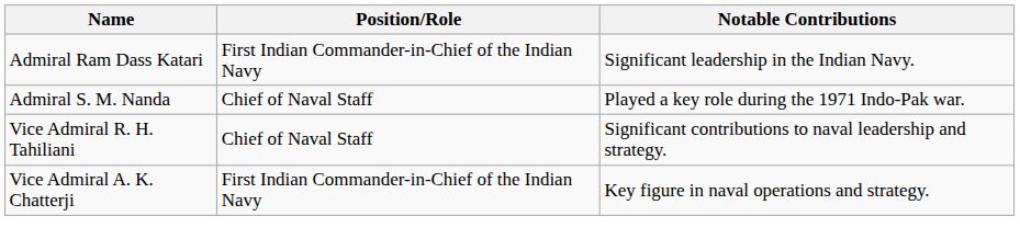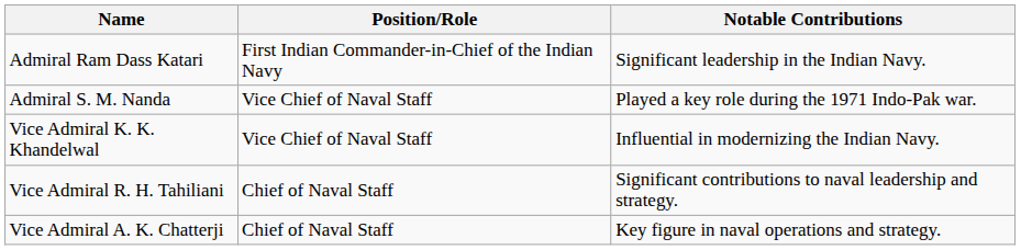Admiral S. M. Nanda | Position/Role: Chief of Naval Staff -> Vice Chief of Naval Staff
+ row: Vice Admiral K. K. Khandelwal | Vice Chief of Naval Staff | Influential in modernizing the Indian Navy.
Vice Admiral A. K. Chatterji | Position/Role: First Indian Commander-in-Chief of the Indian Navy -> Chief of Naval Staff
